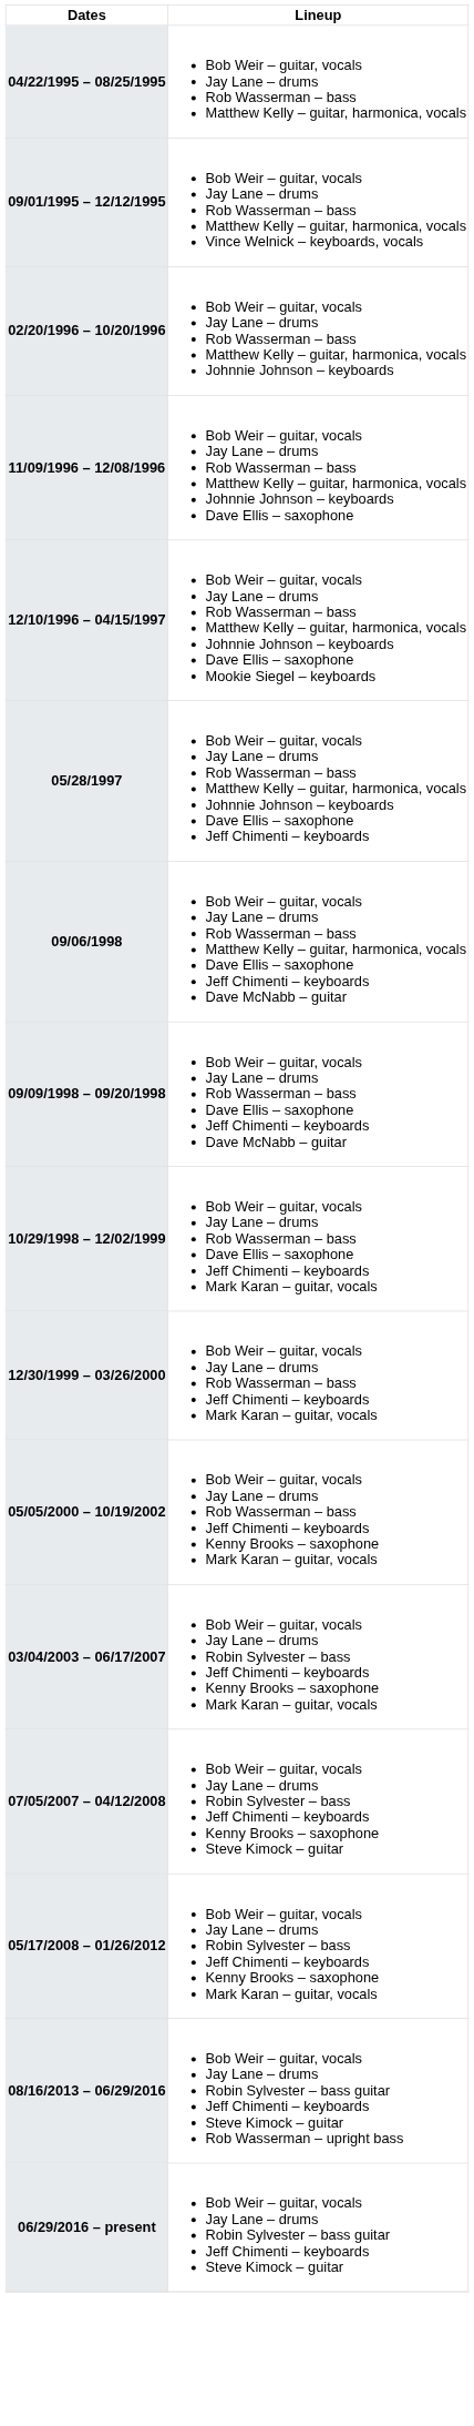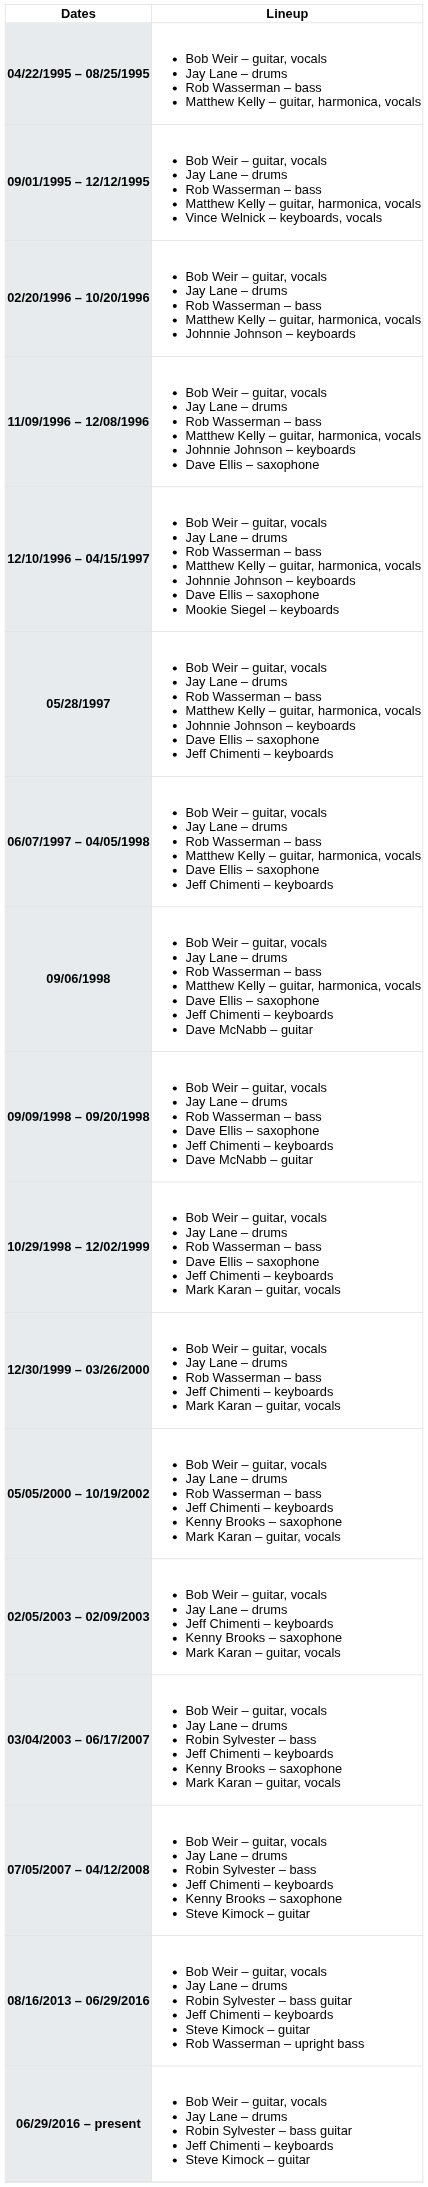+ row: 06/07/1997 – 04/05/1998 | Bob Weir – guitar, vocals Jay Lane – drums Rob Wasserman – bass Matthew Kelly – guitar, harmonica, vocals Dave Ellis – saxophone Jeff Chimenti – keyboards
+ row: 02/05/2003 – 02/09/2003 | Bob Weir – guitar, vocals Jay Lane – drums Jeff Chimenti – keyboards Kenny Brooks – saxophone Mark Karan – guitar, vocals
- row: 05/17/2008 – 01/26/2012 | Bob Weir – guitar, vocals Jay Lane – drums Robin Sylvester – bass Jeff Chimenti – keyboards Kenny Brooks – saxophone Mark Karan – guitar, vocals
